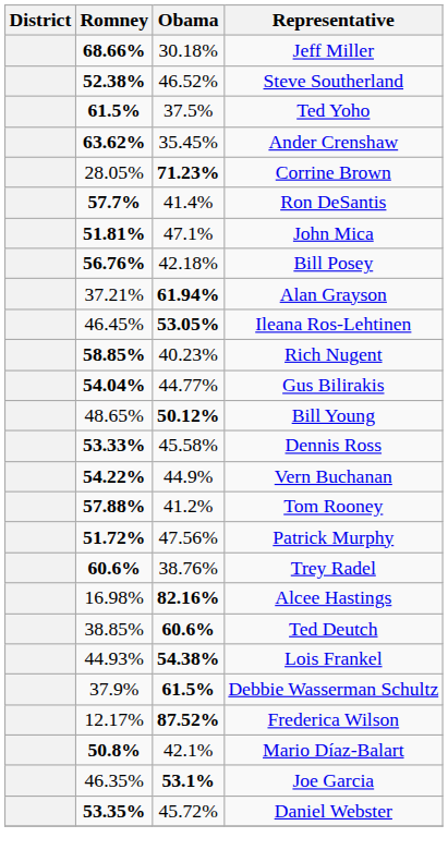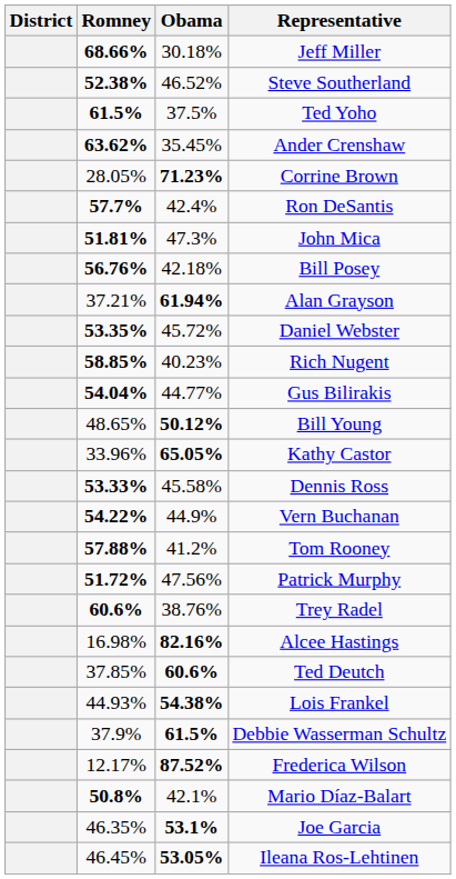Ron DeSantis | Obama: 41.4% -> 42.4%
John Mica | Obama: 47.1% -> 47.3%
rows swapped: Daniel Webster <-> Ileana Ros-Lehtinen
+ row: 33.96% | 65.05% | Kathy Castor
Ted Deutch | Romney: 38.85% -> 37.85%
